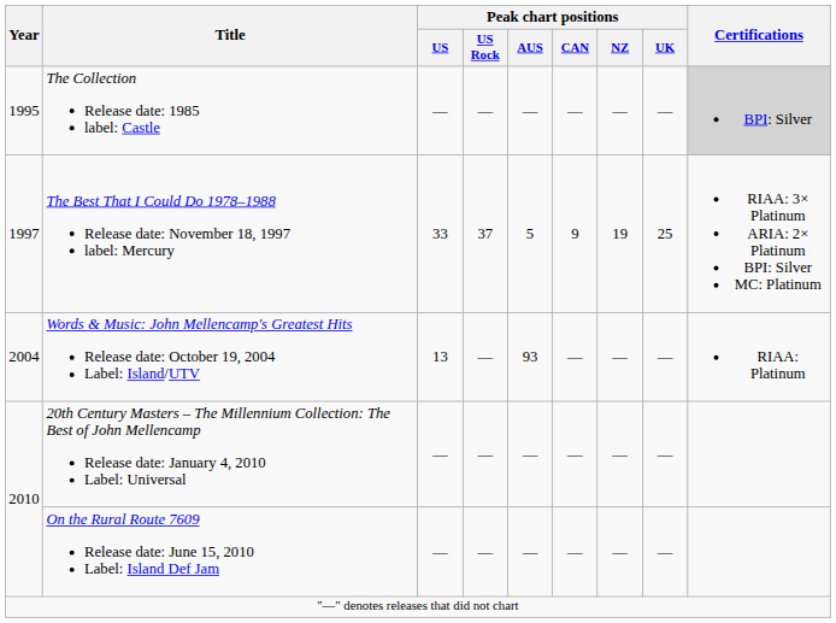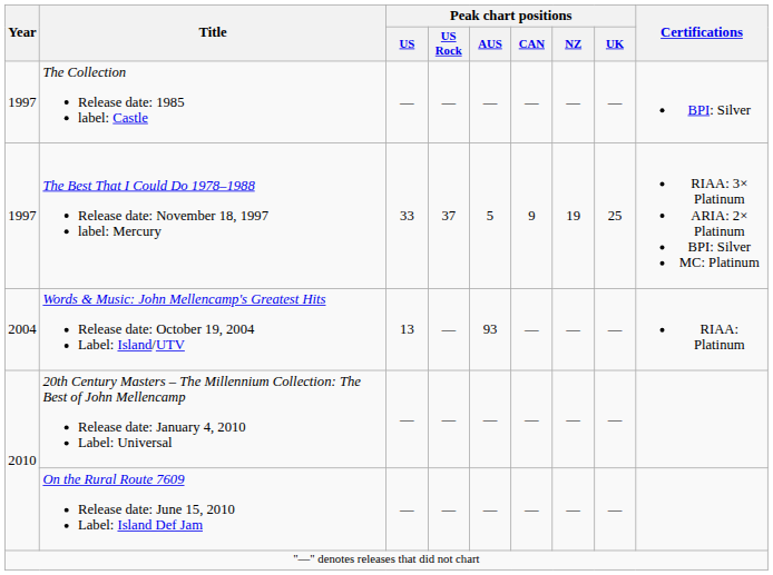The Collection Release date: 1985 label: Castle | Year: 1995 -> 1997
The Collection Release date: 1985 label: Castle | Certifications: lightgrey background -> no background
